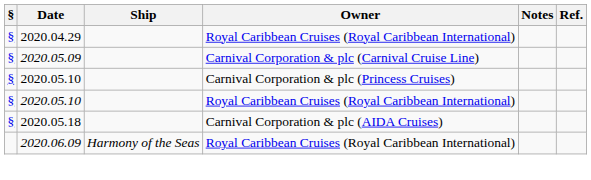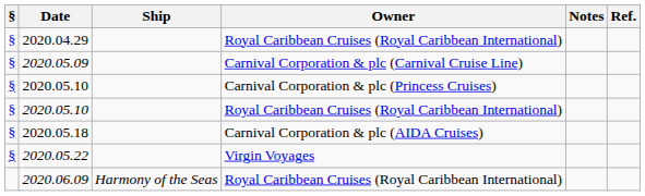+ row: § | 2020.05.22 | Virgin Voyages
